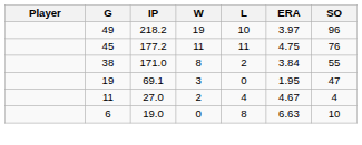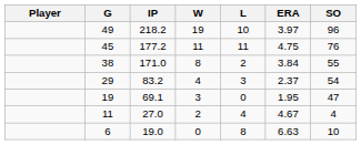+ row: 29 | 83.2 | 4 | 3 | 2.37 | 54
